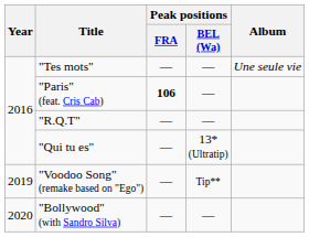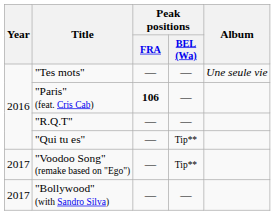"Qui tu es" | Peak positions / BEL (Wa): 13* (Ultratip) -> Tip**
"Voodoo Song" (remake based on "Ego") | Year: 2019 -> 2017
"Bollywood" (with Sandro Silva) | Year: 2020 -> 2017
